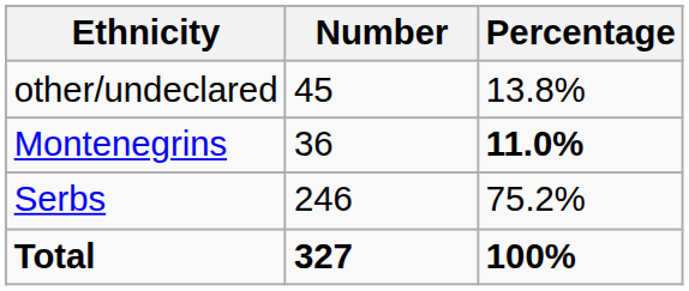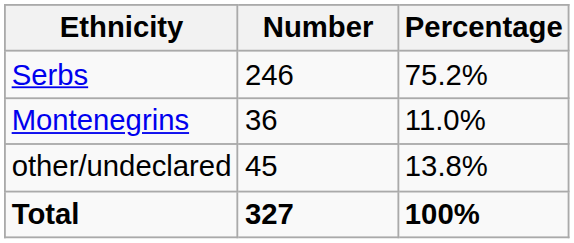rows swapped: Serbs <-> other/undeclared
Montenegrins | Percentage: bold -> normal
